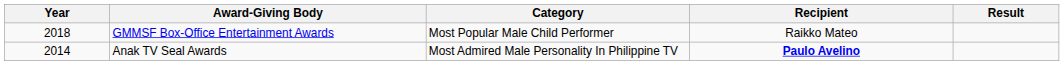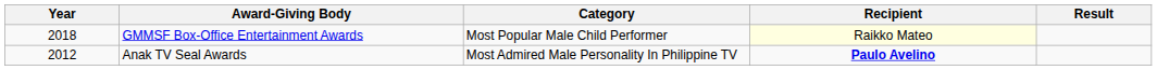GMMSF Box-Office Entertainment Awards | Recipient: no background -> lightyellow background
Anak TV Seal Awards | Year: 2014 -> 2012
